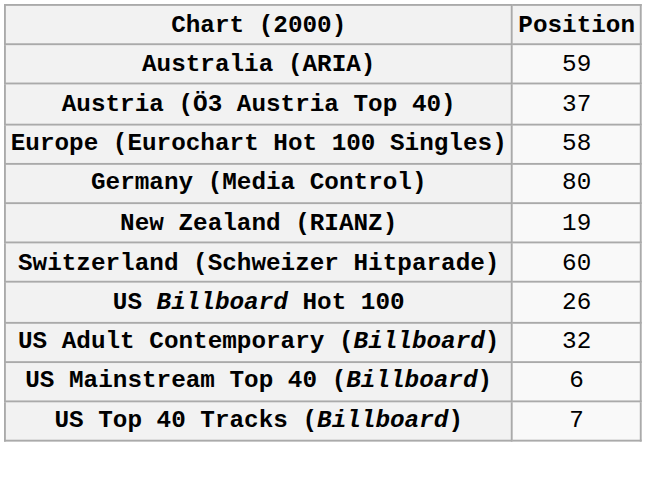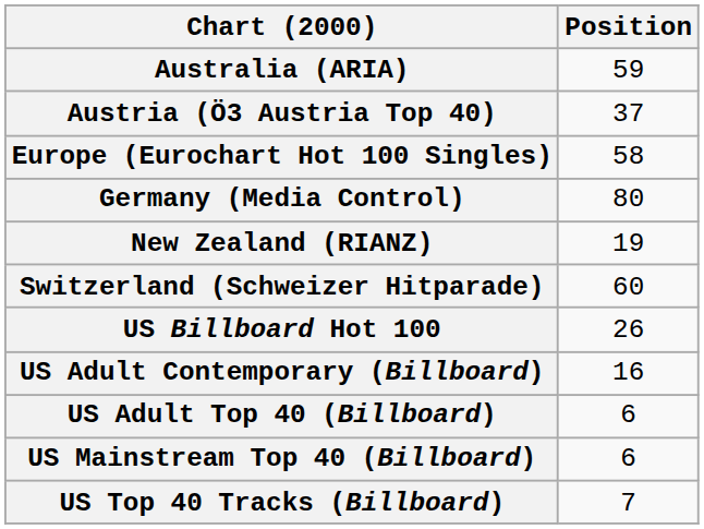US Adult Contemporary (Billboard) | Position: 32 -> 16
+ row: US Adult Top 40 (Billboard) | 6
